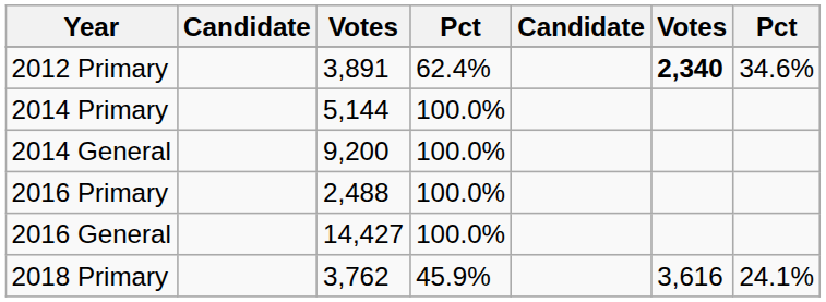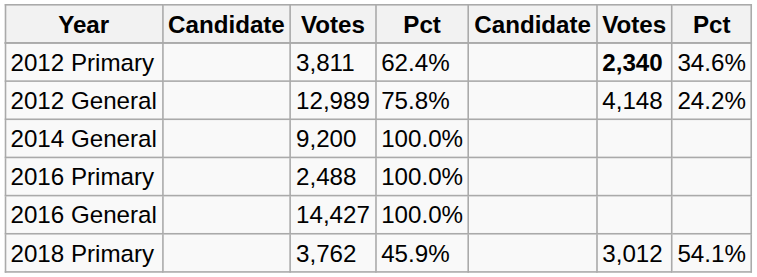2012 Primary | column 3: 3,891 -> 3,811
+ row: 2012 General | 12,989 | 75.8% | 4,148 | 24.2%
- row: 2014 Primary | 5,144 | 100.0%
2018 Primary | column 6: 3,616 -> 3,012
2018 Primary | column 7: 24.1% -> 54.1%
